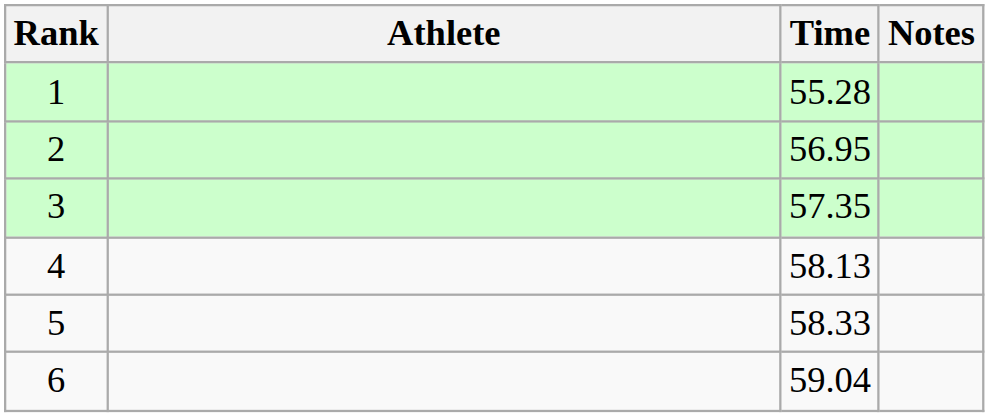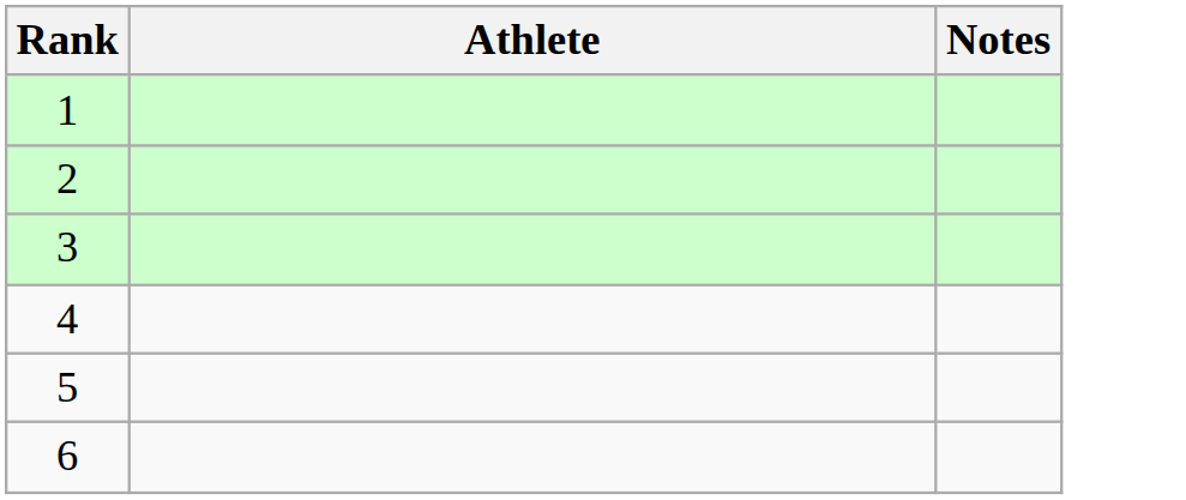- column: Time | 55.28 | 56.95 | 57.35 | 58.13 | 58.33 | 59.04
